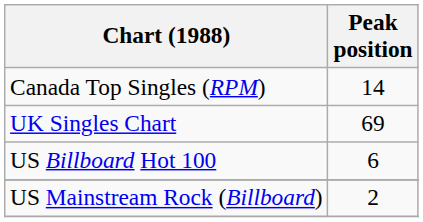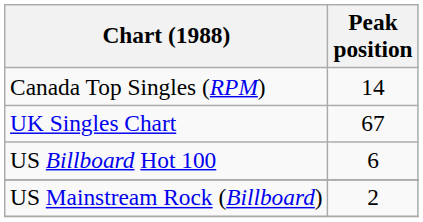UK Singles Chart | Peak position: 69 -> 67
